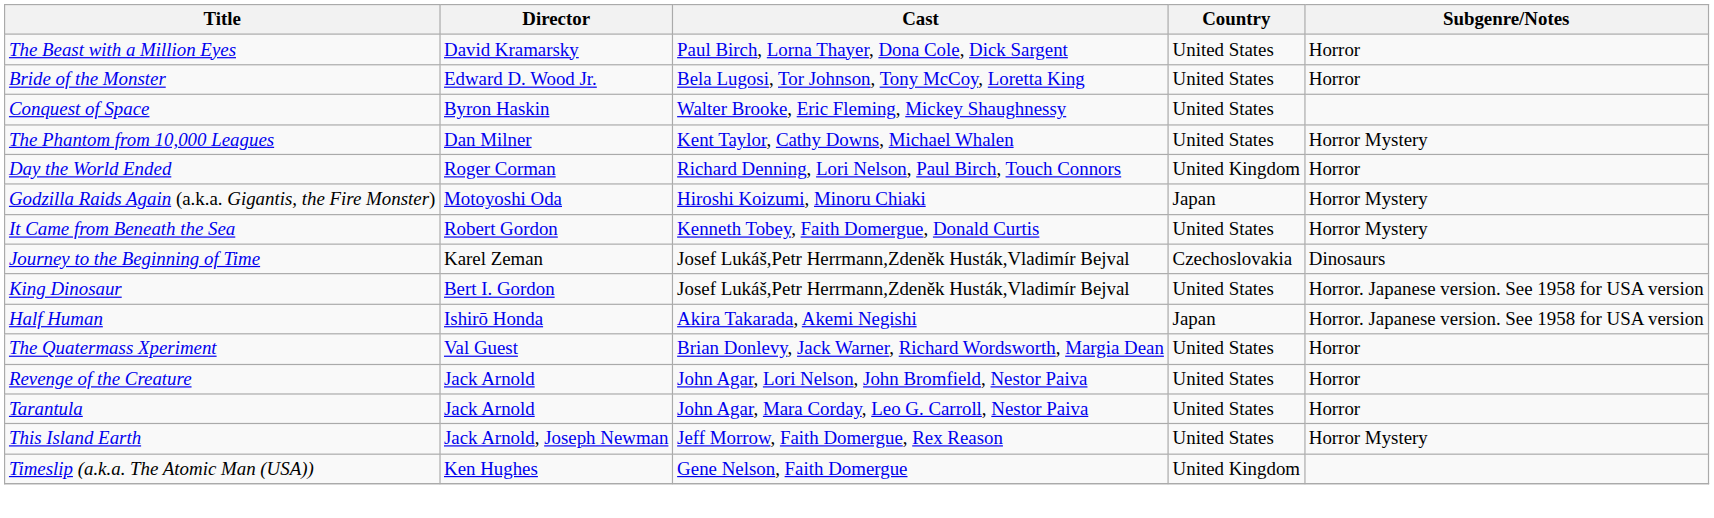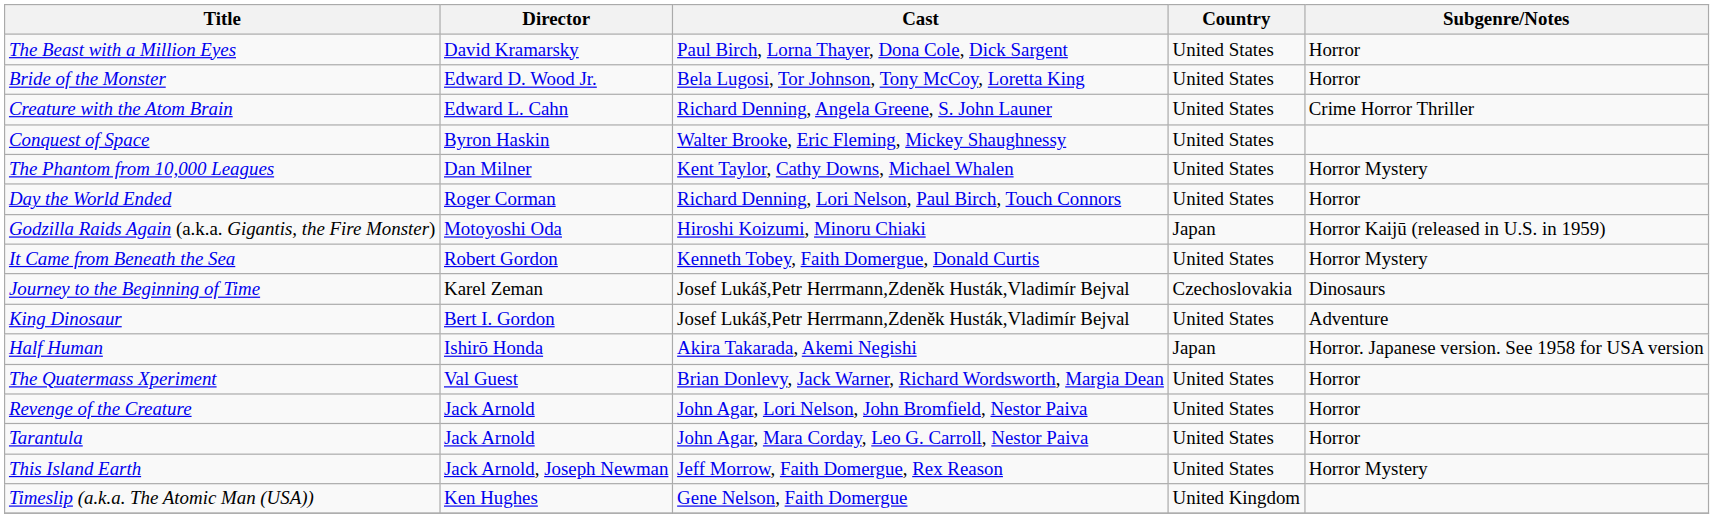+ row: Creature with the Atom Brain | Edward L. Cahn | Richard Denning, Angela Greene, S. John Launer | United States | Crime Horror Thriller
Day the World Ended | Country: United Kingdom -> United States
Godzilla Raids Again (a.k.a. Gigantis, the Fire Monster) | Subgenre/Notes: Horror Mystery -> Horror Kaijū (released in U.S. in 1959)
King Dinosaur | Subgenre/Notes: Horror. Japanese version. See 1958 for USA version -> Adventure
